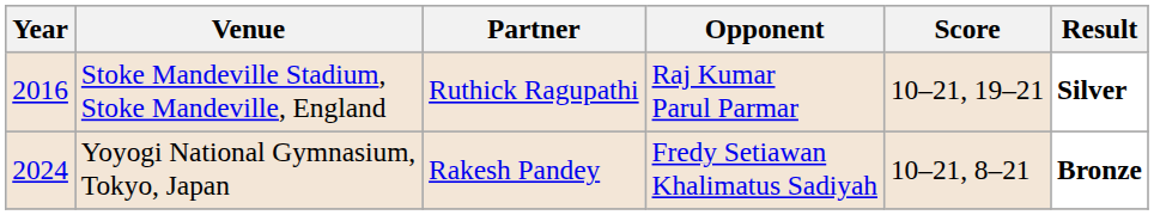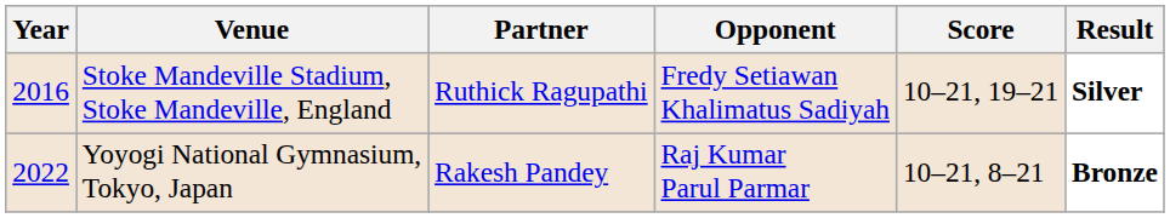Stoke Mandeville Stadium, Stoke Mandeville, England | Opponent: Raj Kumar Parul Parmar -> Fredy Setiawan Khalimatus Sadiyah
Yoyogi National Gymnasium, Tokyo, Japan | Year: 2024 -> 2022
Yoyogi National Gymnasium, Tokyo, Japan | Opponent: Fredy Setiawan Khalimatus Sadiyah -> Raj Kumar Parul Parmar
